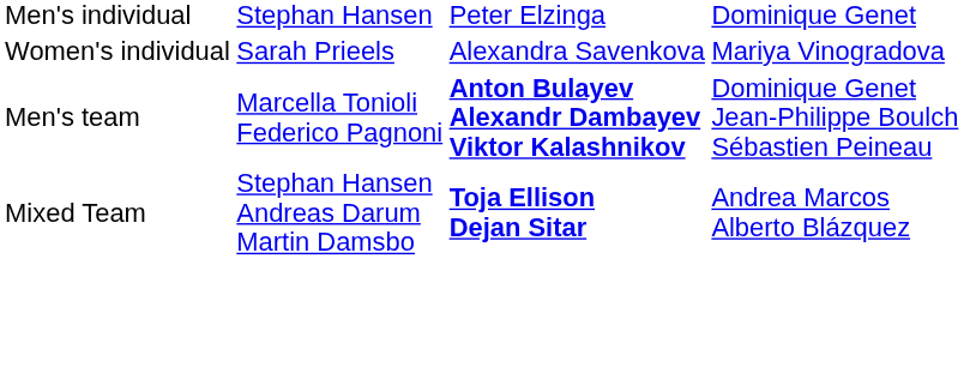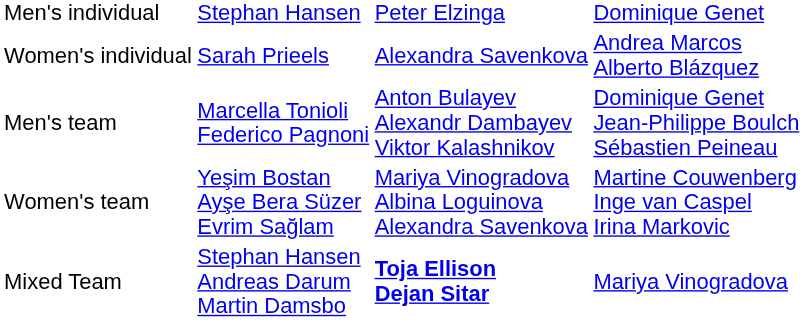Women's individual | column 4: Mariya Vinogradova -> Andrea Marcos Alberto Blázquez
Men's team | column 3: bold -> normal
+ row: Women's team | Yeşim Bostan Ayşe Bera Süzer Evrim Sağlam | Mariya Vinogradova Albina Loguinova Alexandra Savenkova | Martine Couwenberg Inge van Caspel Irina Markovic
Mixed Team | column 4: Andrea Marcos Alberto Blázquez -> Mariya Vinogradova
